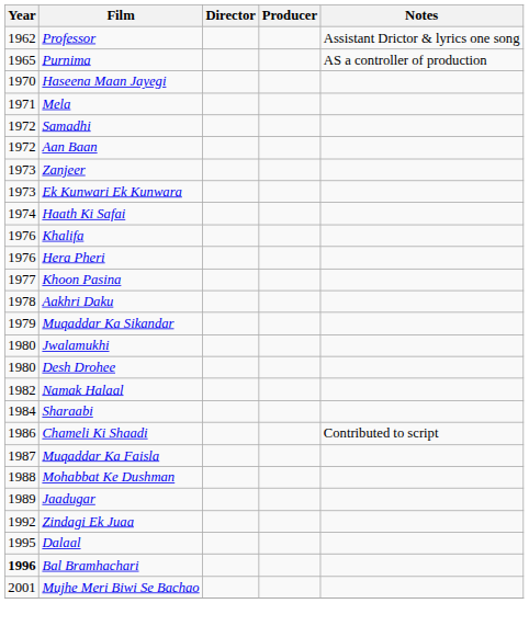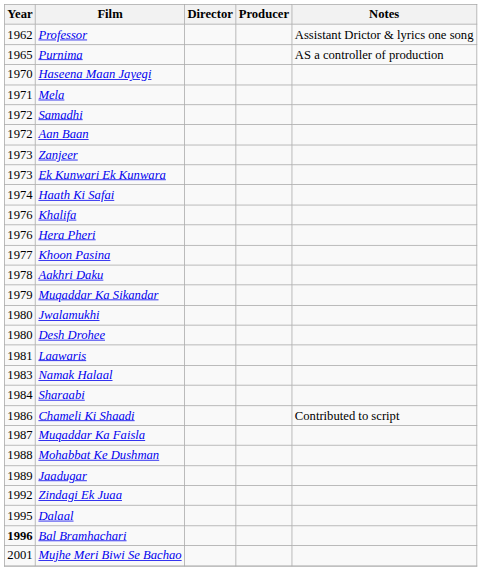+ row: 1981 | Laawaris
Namak Halaal | Year: 1982 -> 1983
